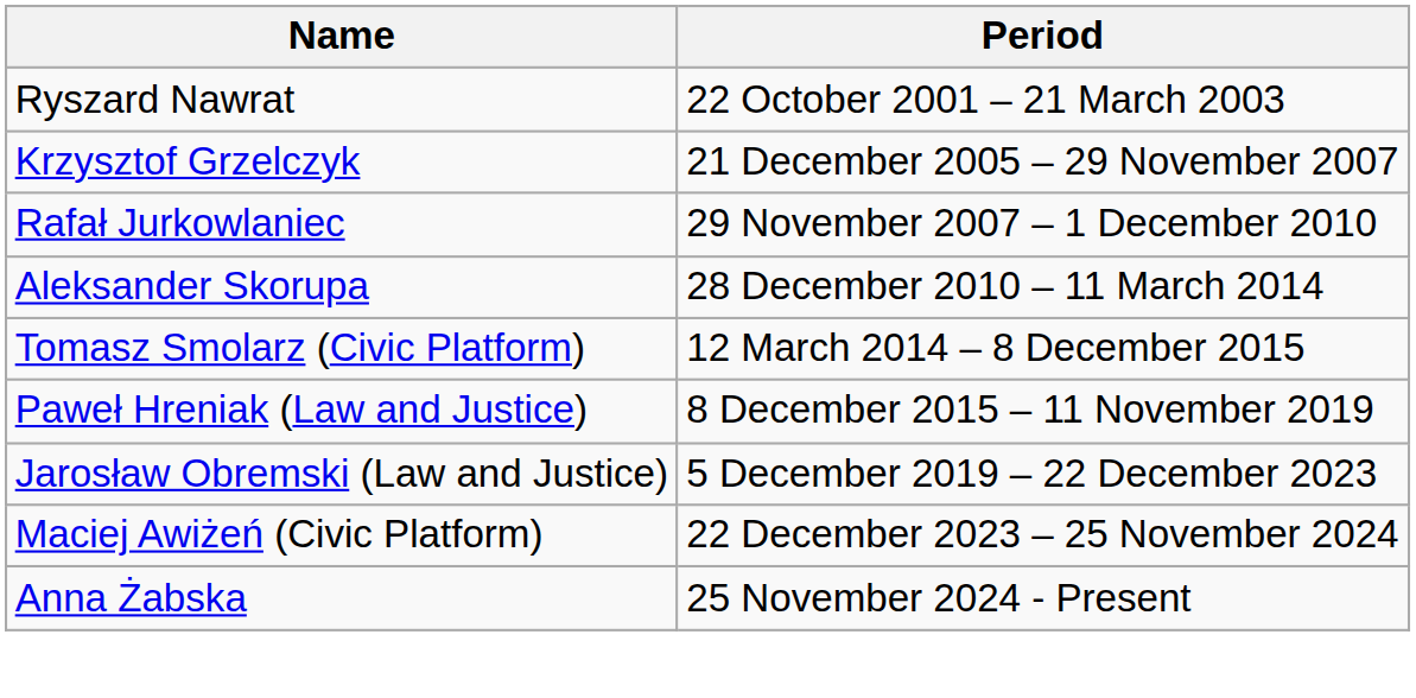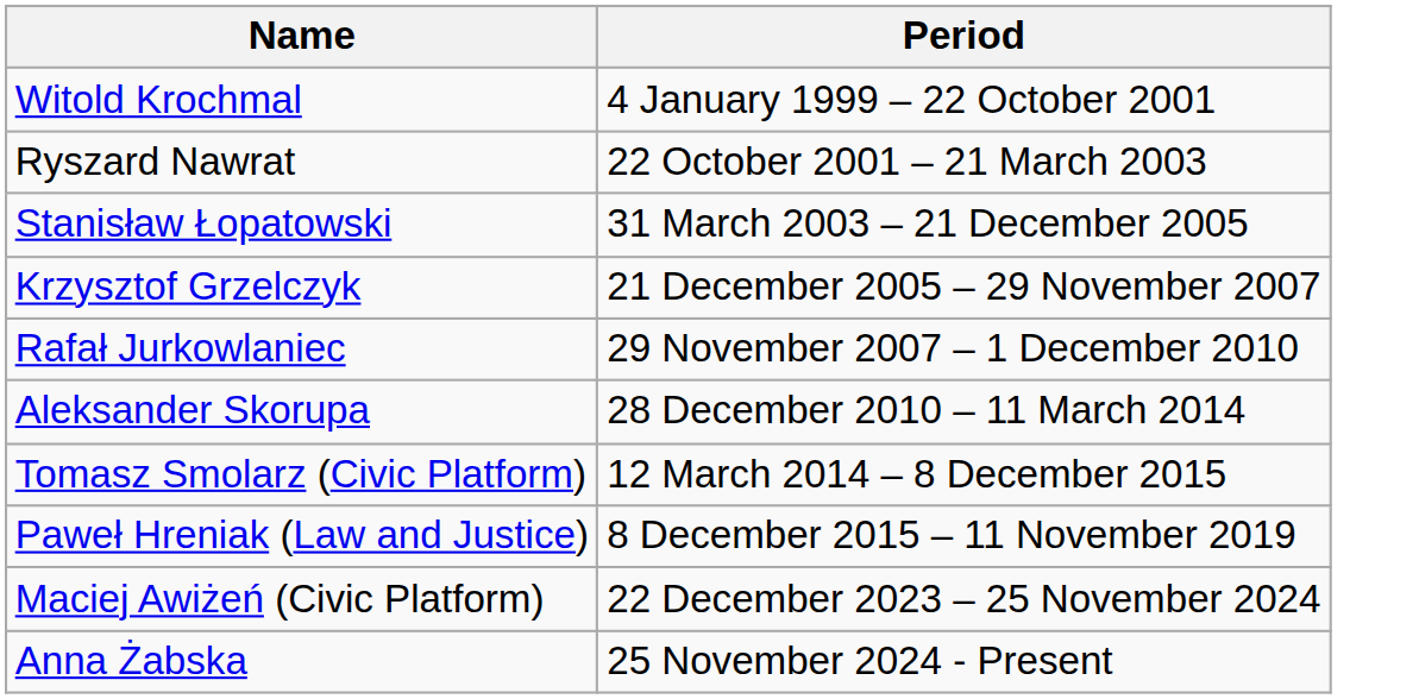+ row: Witold Krochmal | 4 January 1999 – 22 October 2001
+ row: Stanisław Łopatowski | 31 March 2003 – 21 December 2005
- row: Jarosław Obremski (Law and Justice) | 5 December 2019 – 22 December 2023
